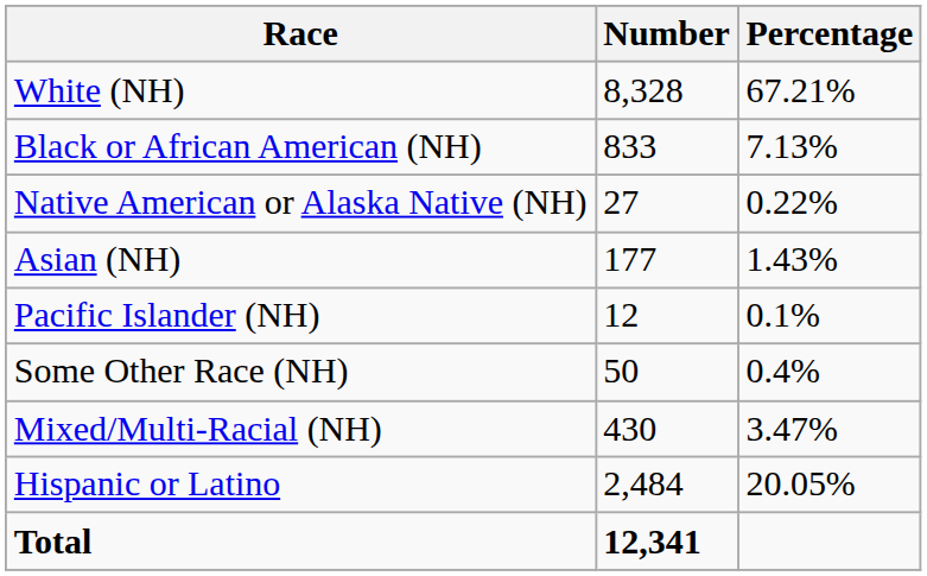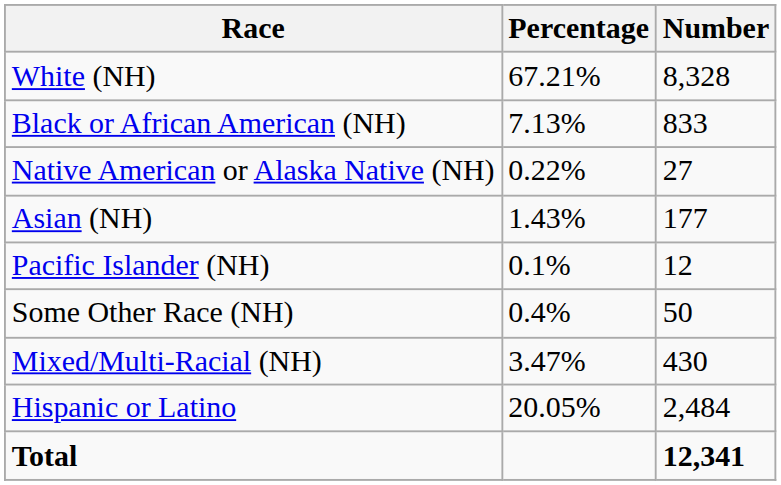columns swapped: Number <-> Percentage
